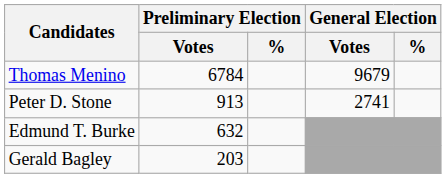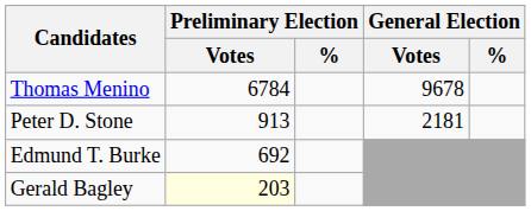Thomas Menino | General Election / Votes: 9679 -> 9678
Peter D. Stone | General Election / Votes: 2741 -> 2181
Edmund T. Burke | Preliminary Election / Votes: 632 -> 692
Gerald Bagley | Preliminary Election / Votes: no background -> lightyellow background
